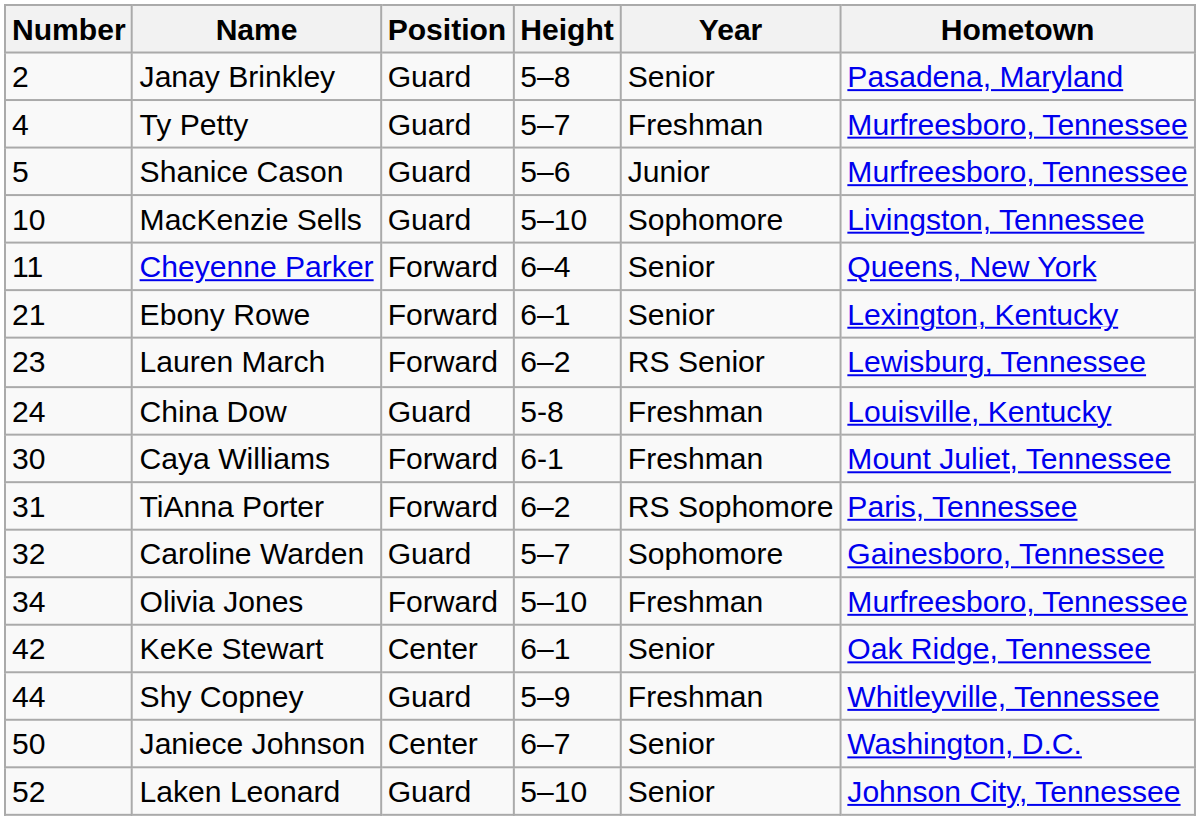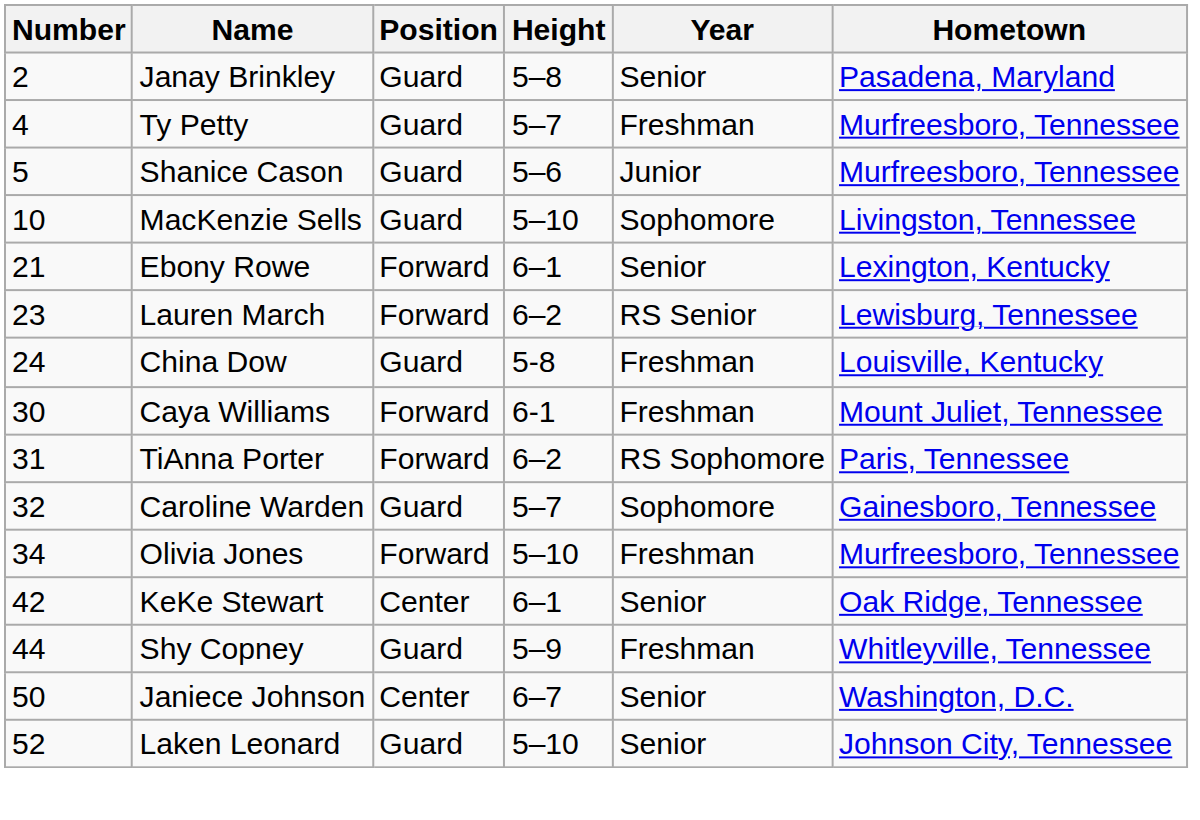- row: 11 | Cheyenne Parker | Forward | 6–4 | Senior | Queens, New York
